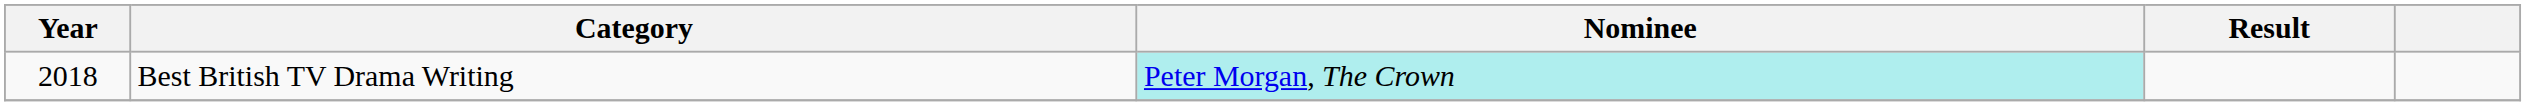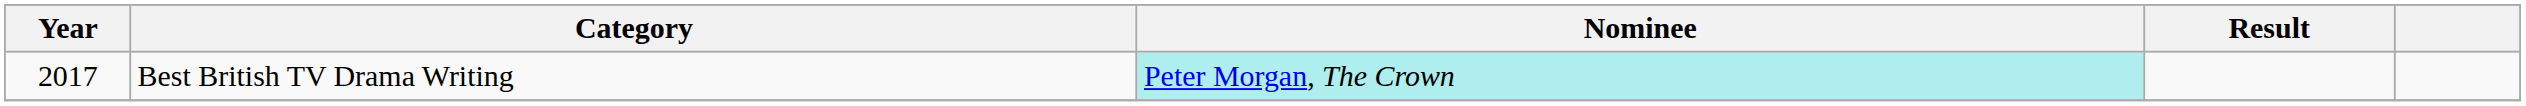Best British TV Drama Writing | Year: 2018 -> 2017
